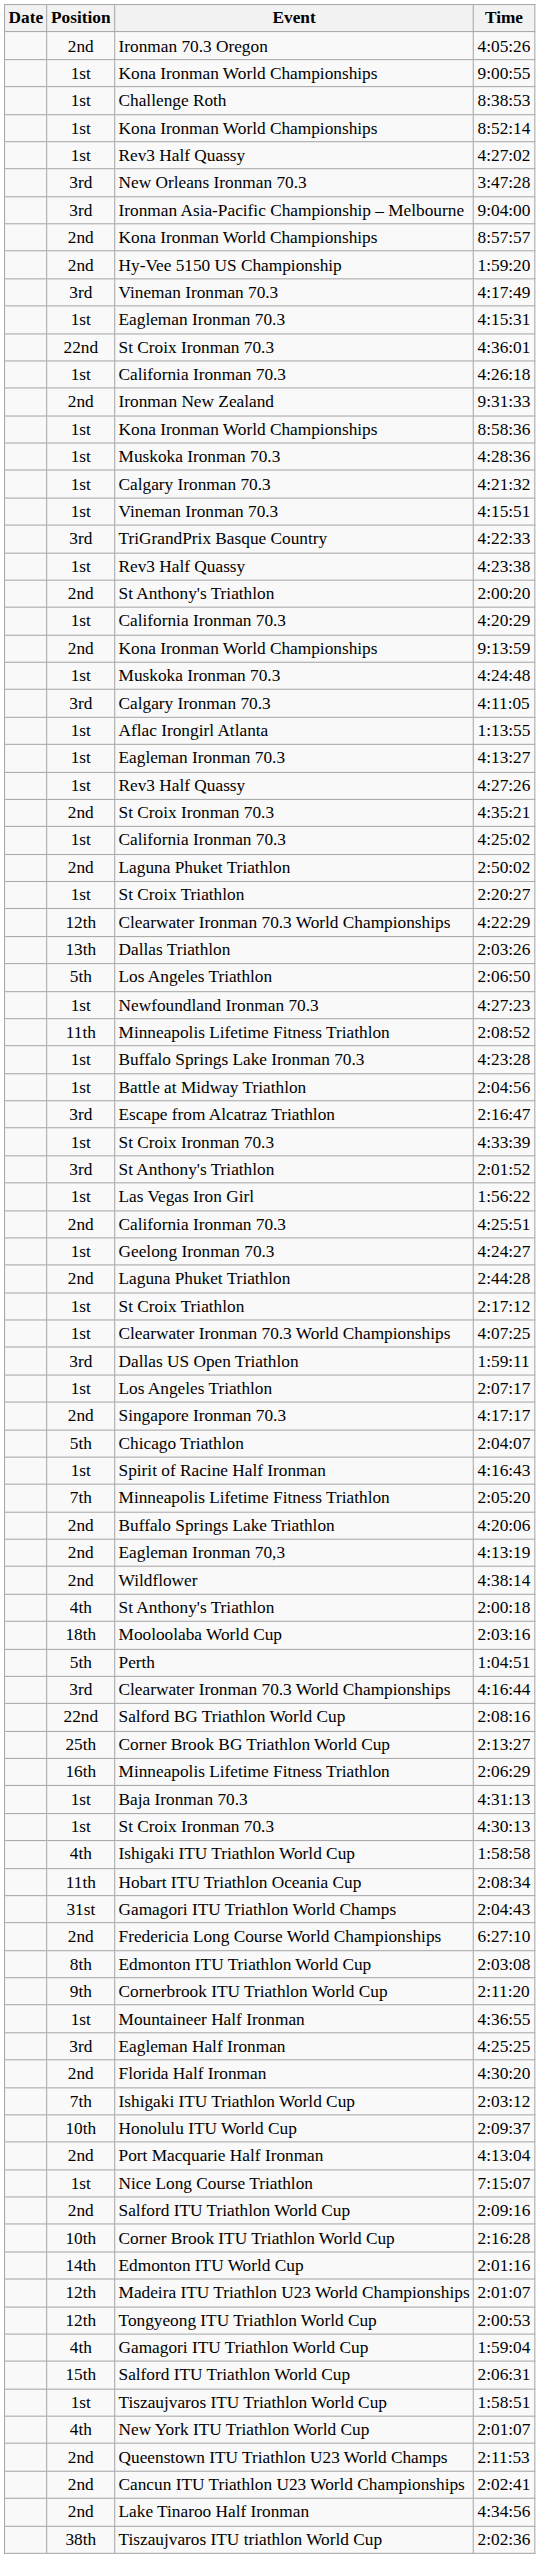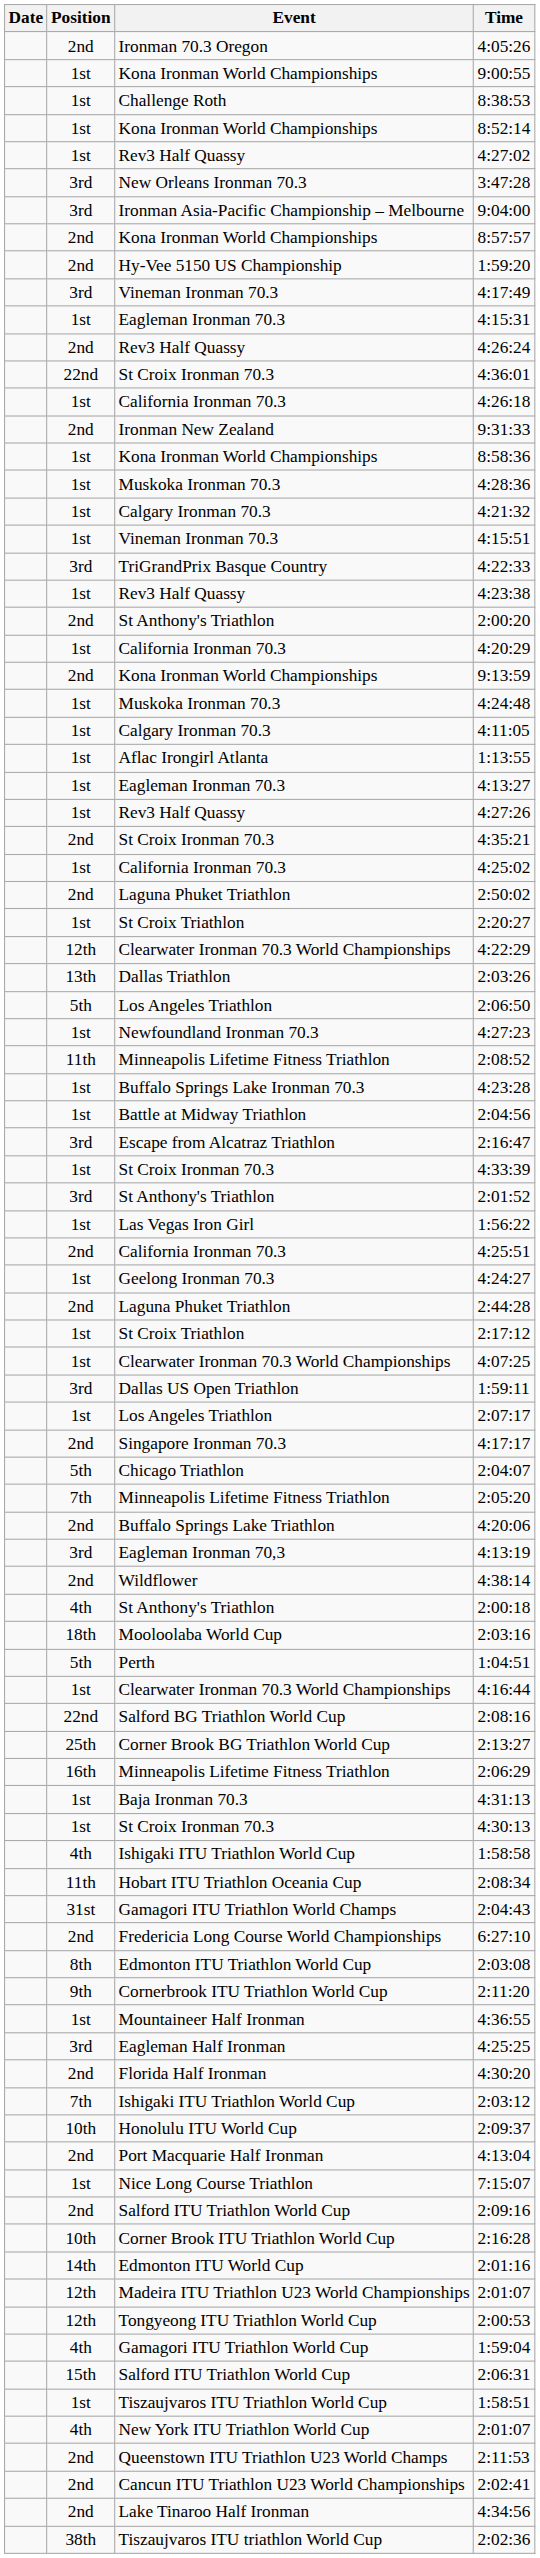+ row: 2nd | Rev3 Half Quassy | 4:26:24
4:11:05 | Position: 3rd -> 1st
- row: 1st | Spirit of Racine Half Ironman | 4:16:43
4:13:19 | Position: 2nd -> 3rd
4:16:44 | Position: 3rd -> 1st
